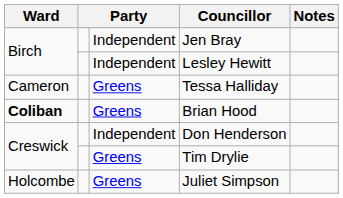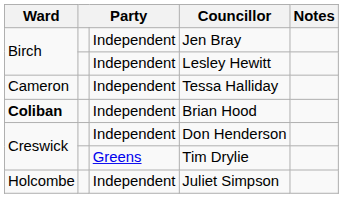Tessa Halliday | column 3: Greens -> Independent
Brian Hood | column 3: Greens -> Independent
Juliet Simpson | column 3: Greens -> Independent
